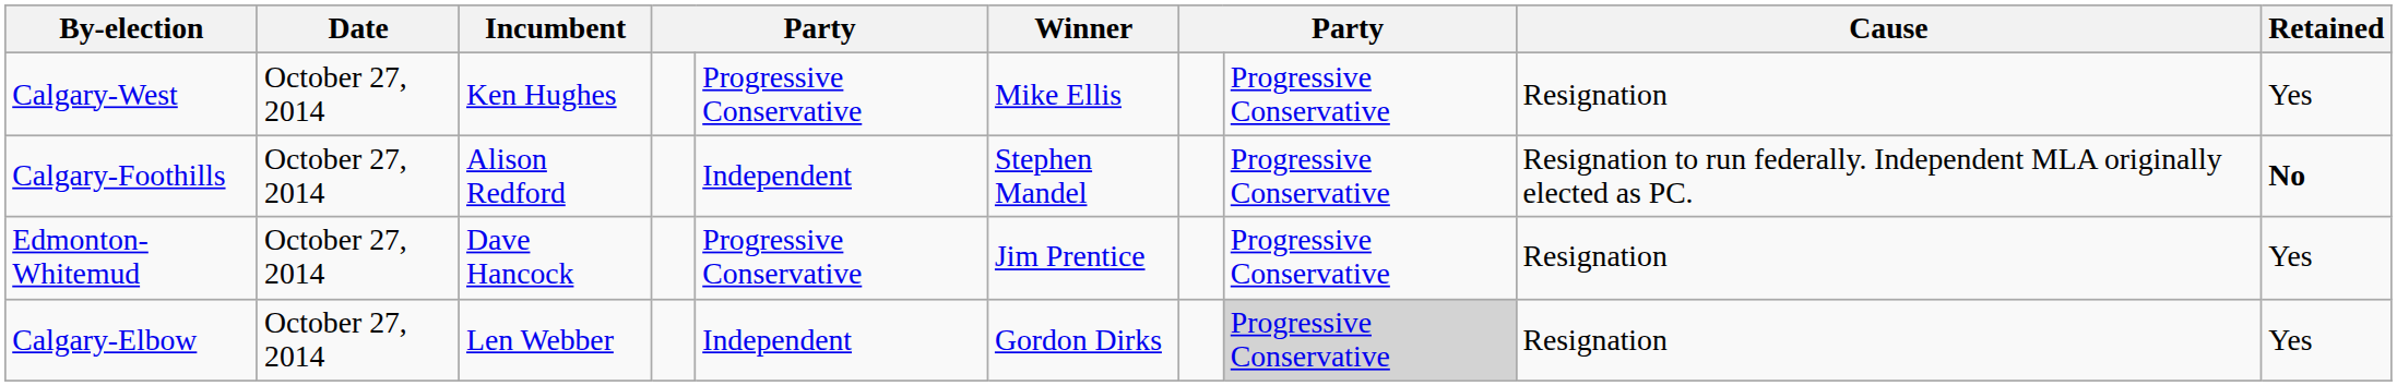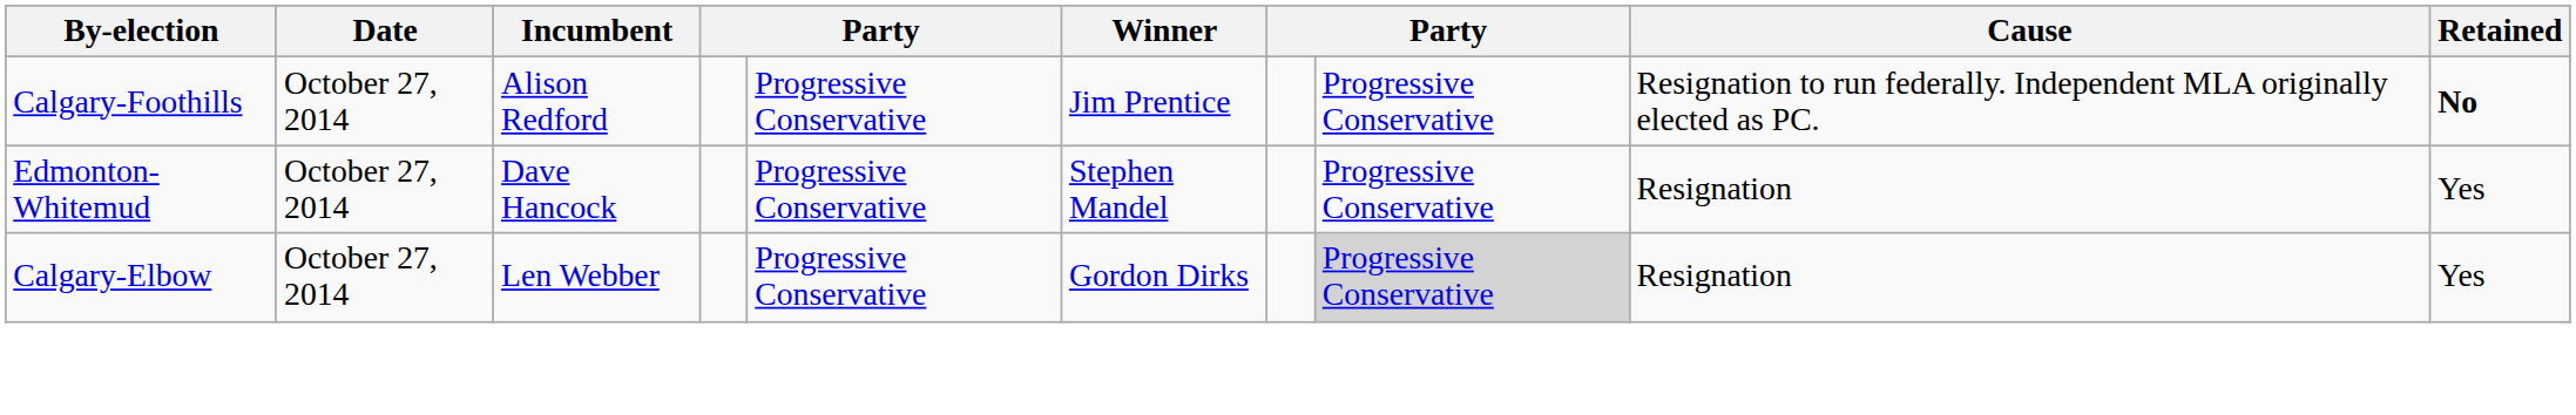- row: Calgary-West | October 27, 2014 | Ken Hughes | Progressive Conservative | Mike Ellis | Progressive Conservative | Resignation | Yes
Calgary-Foothills | column 5: Independent -> Progressive Conservative
Calgary-Foothills | Winner: Stephen Mandel -> Jim Prentice
Edmonton-Whitemud | Winner: Jim Prentice -> Stephen Mandel
Calgary-Elbow | column 5: Independent -> Progressive Conservative
